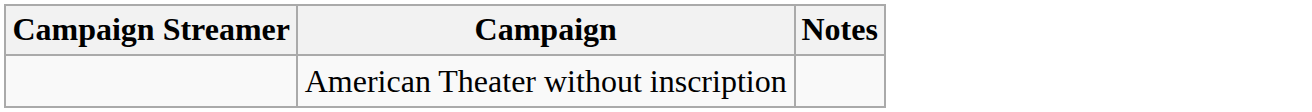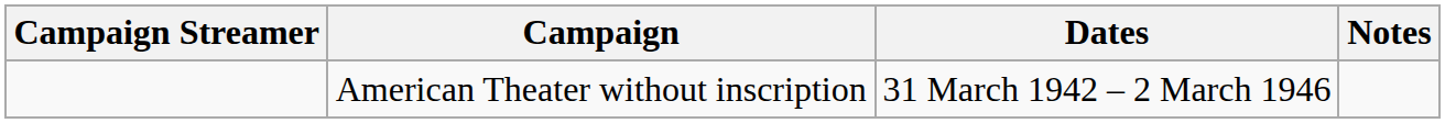+ column: Dates | 31 March 1942 – 2 March 1946
